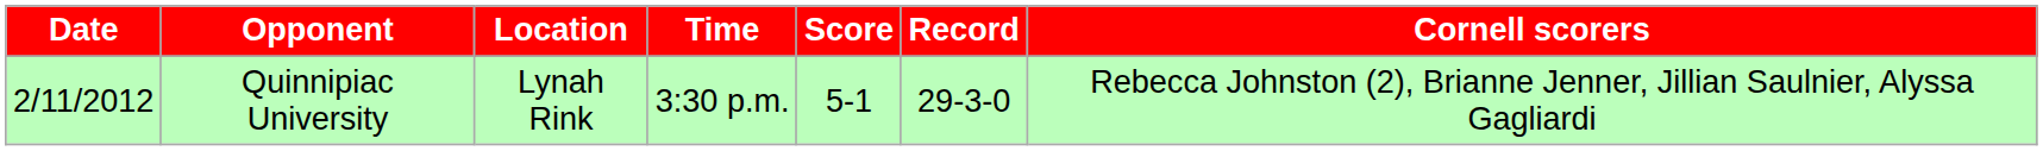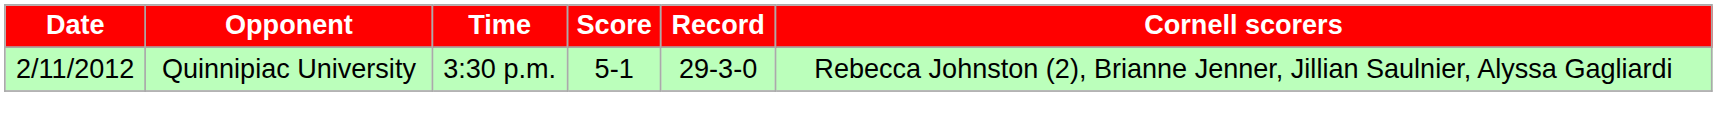- column: Location | Lynah Rink
